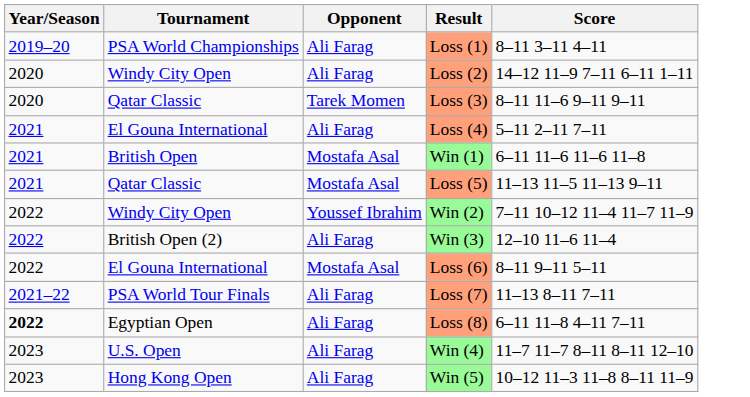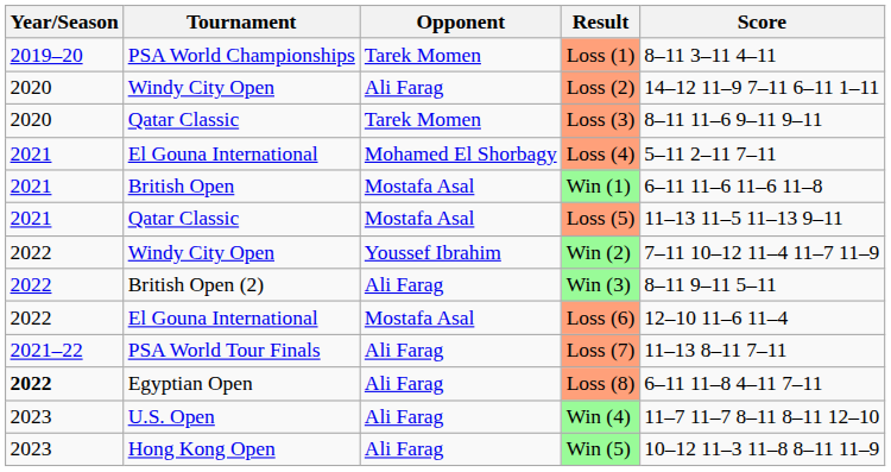Loss (1) | Opponent: Ali Farag -> Tarek Momen
Loss (4) | Opponent: Ali Farag -> Mohamed El Shorbagy
Win (3) | Score: 12–10 11–6 11–4 -> 8–11 9–11 5–11
Loss (6) | Score: 8–11 9–11 5–11 -> 12–10 11–6 11–4
